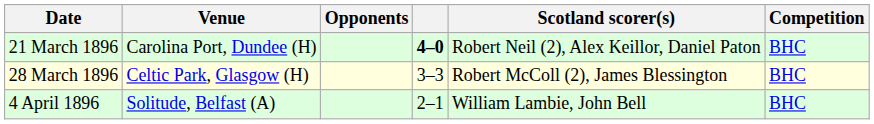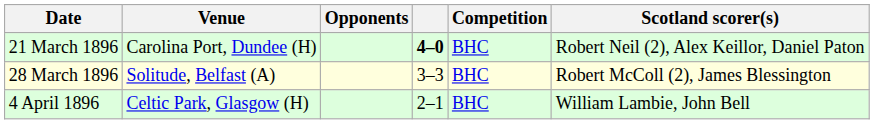columns swapped: Competition <-> Scotland scorer(s)
28 March 1896 | Venue: Celtic Park, Glasgow (H) -> Solitude, Belfast (A)
4 April 1896 | Venue: Solitude, Belfast (A) -> Celtic Park, Glasgow (H)
